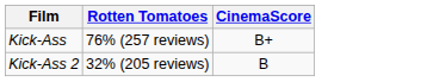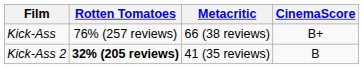+ column: Metacritic | 66 (38 reviews) | 41 (35 reviews)
Kick-Ass 2 | Rotten Tomatoes: normal -> bold
